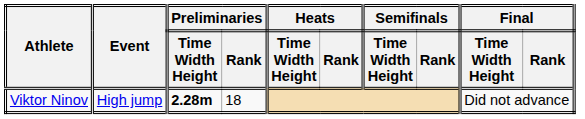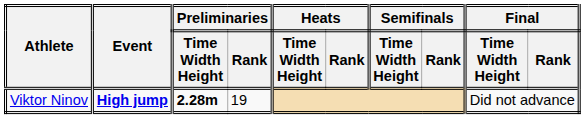Viktor Ninov | Event: normal -> bold
Viktor Ninov | Preliminaries / Rank: 18 -> 19
